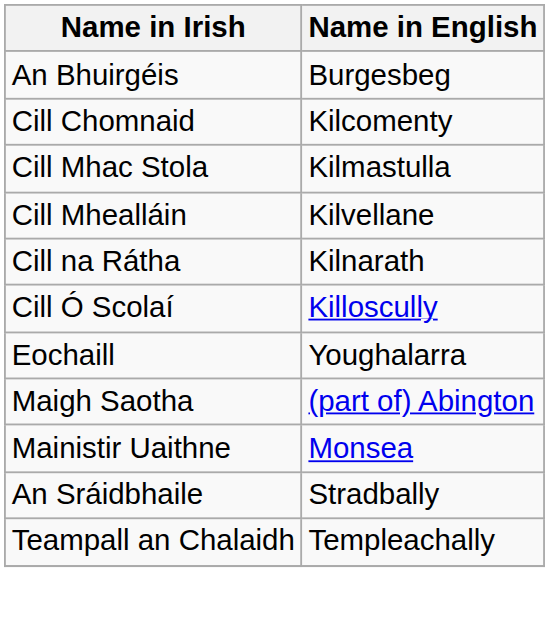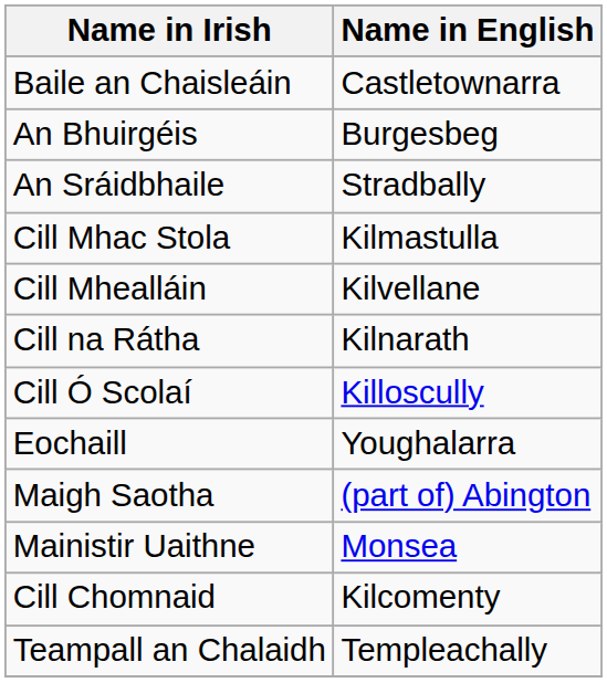+ row: Baile an Chaisleáin | Castletownarra
rows swapped: Cill Chomnaid <-> An Sráidbhaile
